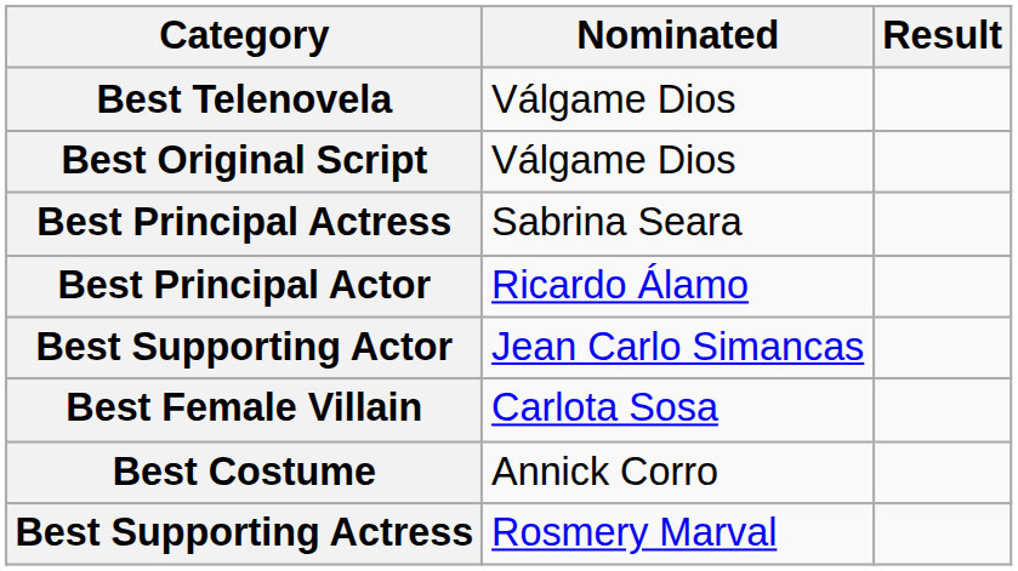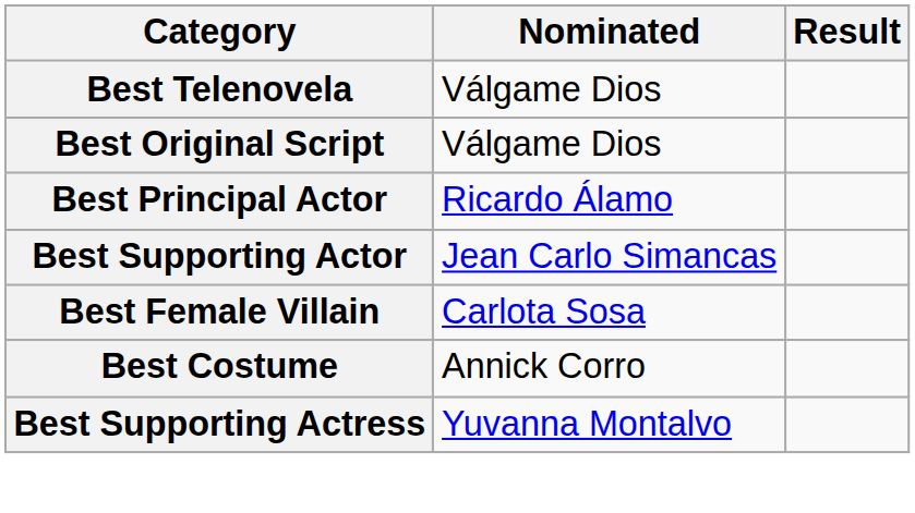- row: Best Principal Actress | Sabrina Seara
- row: Best Supporting Actress | Rosmery Marval
+ row: Best Supporting Actress | Yuvanna Montalvo
